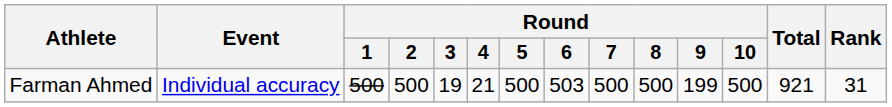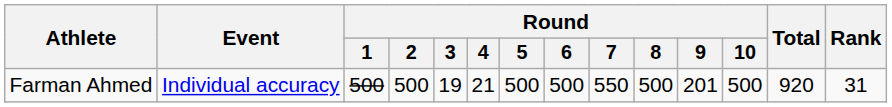Farman Ahmed | Round / 6: 503 -> 500
Farman Ahmed | Round / 7: 500 -> 550
Farman Ahmed | Round / 9: 199 -> 201
Farman Ahmed | Total: 921 -> 920
